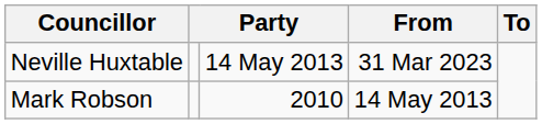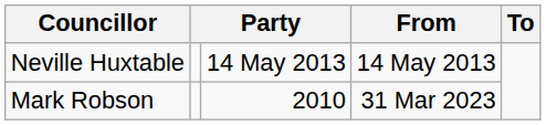Neville Huxtable | From: 31 Mar 2023 -> 14 May 2013
Mark Robson | From: 14 May 2013 -> 31 Mar 2023
